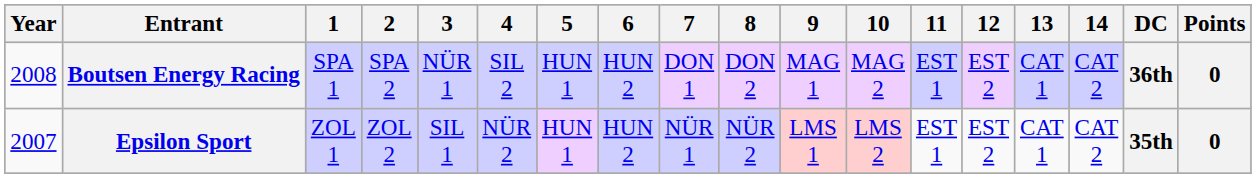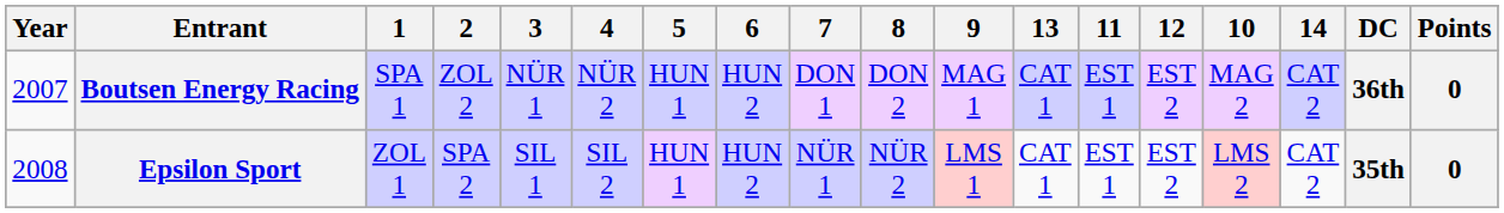columns swapped: 10 <-> 13
Boutsen Energy Racing | Year: 2008 -> 2007
Boutsen Energy Racing | 2: SPA 2 -> ZOL 2
Boutsen Energy Racing | 4: SIL 2 -> NÜR 2
Epsilon Sport | Year: 2007 -> 2008
Epsilon Sport | 2: ZOL 2 -> SPA 2
Epsilon Sport | 4: NÜR 2 -> SIL 2
